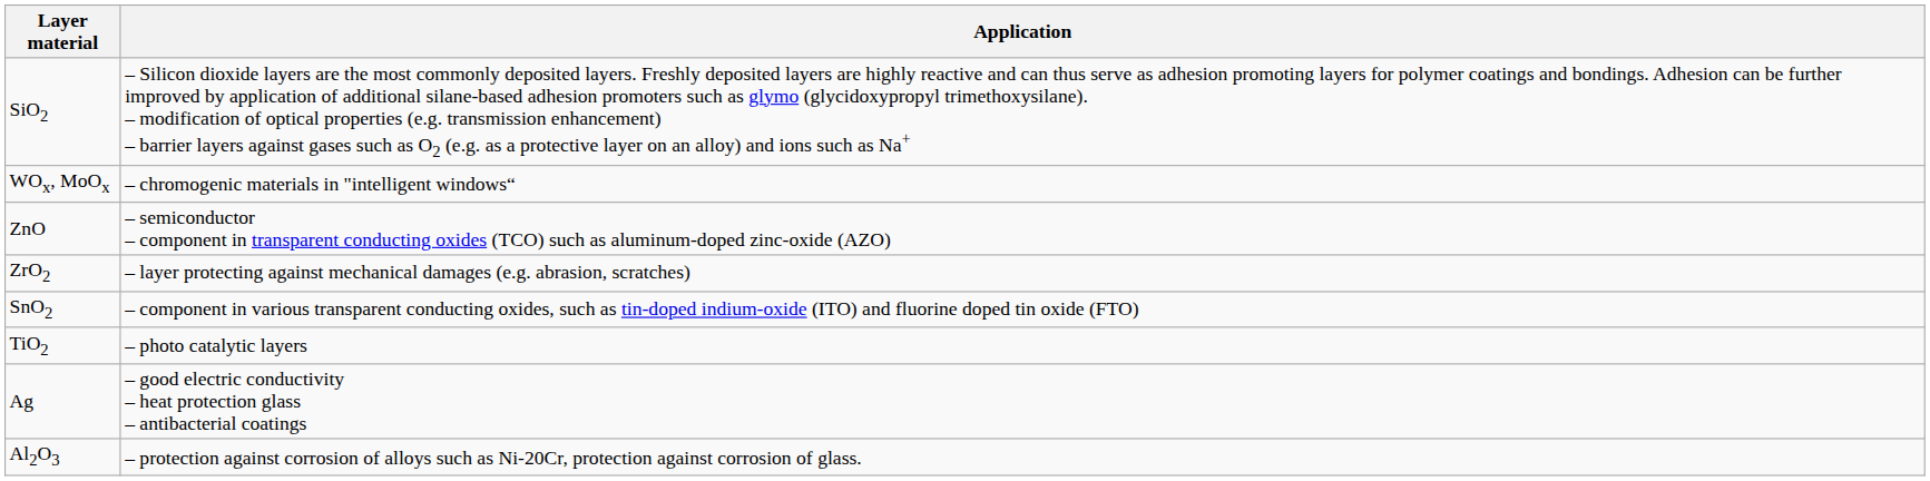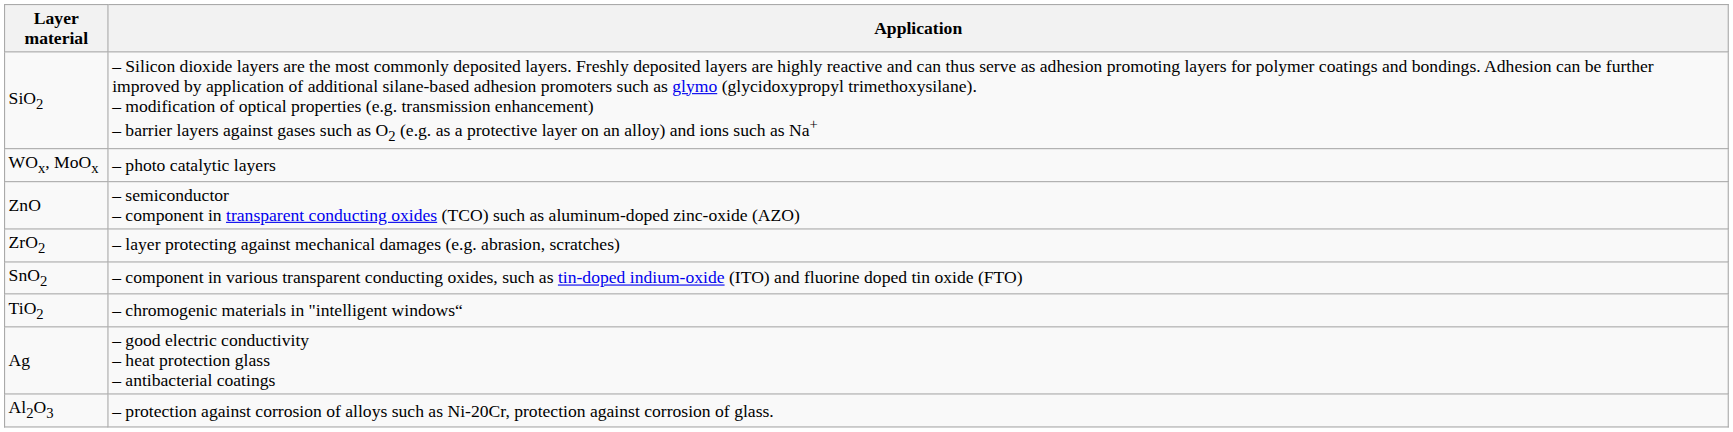WOx, MoOx | Application: – chromogenic materials in "intelligent windows“ -> – photo catalytic layers
TiO2 | Application: – photo catalytic layers -> – chromogenic materials in "intelligent windows“
